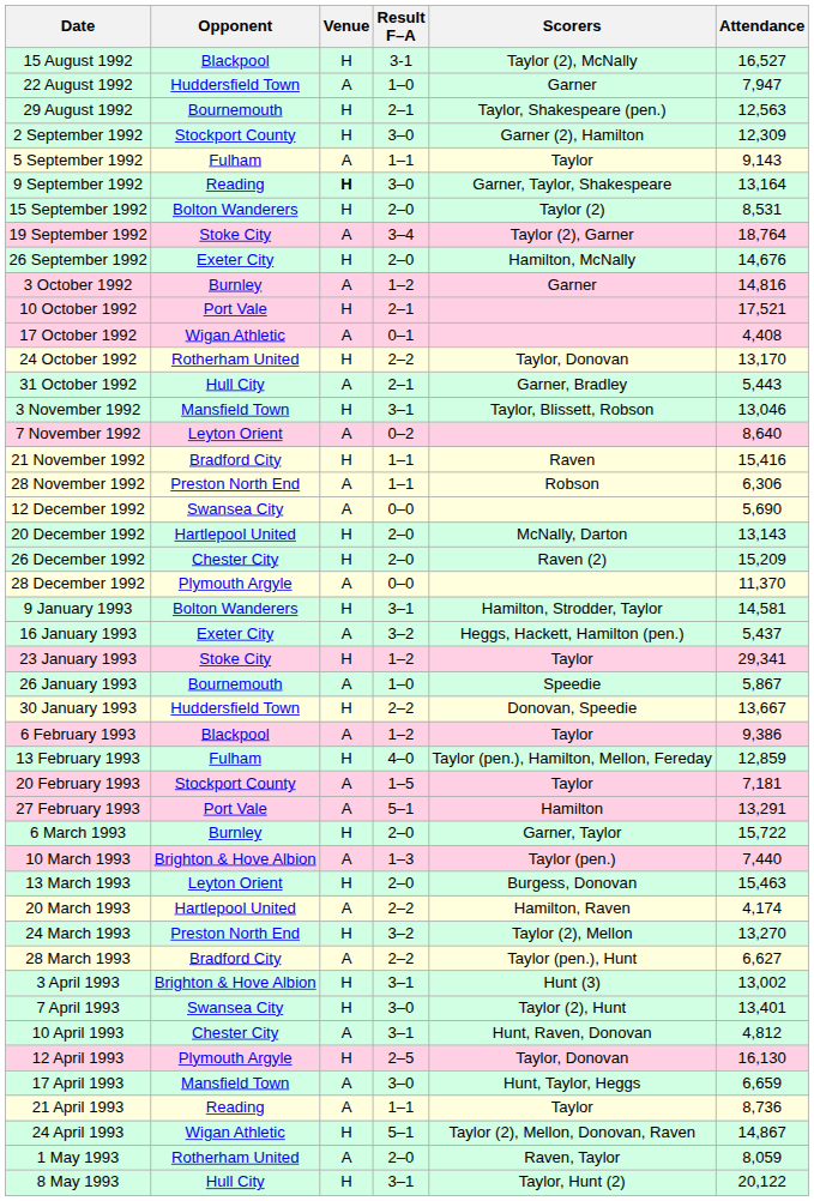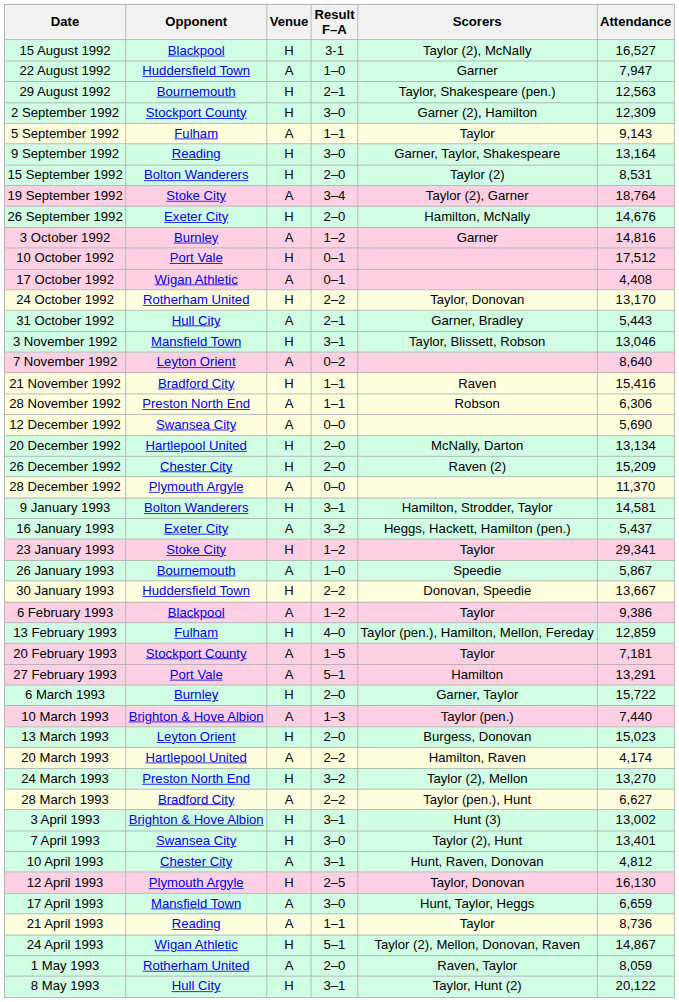9 September 1992 | Venue: bold -> normal
10 October 1992 | Result F–A: 2–1 -> 0–1
10 October 1992 | Attendance: 17,521 -> 17,512
20 December 1992 | Attendance: 13,143 -> 13,134
13 March 1993 | Attendance: 15,463 -> 15,023
